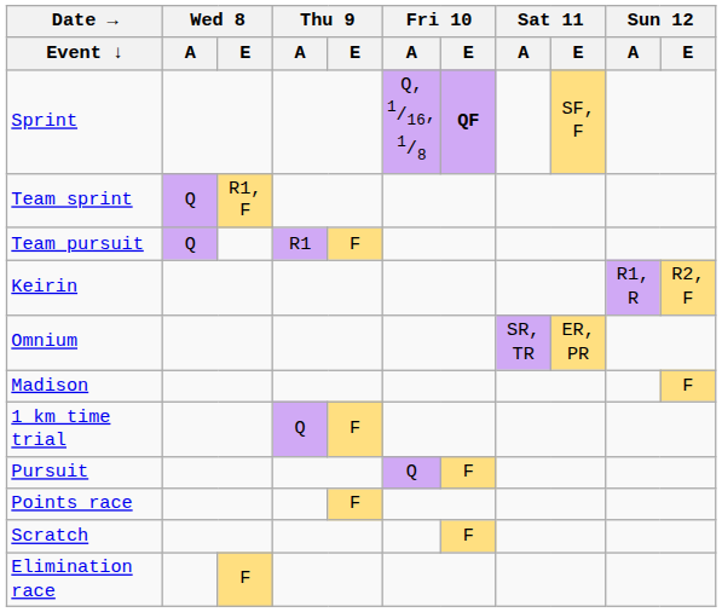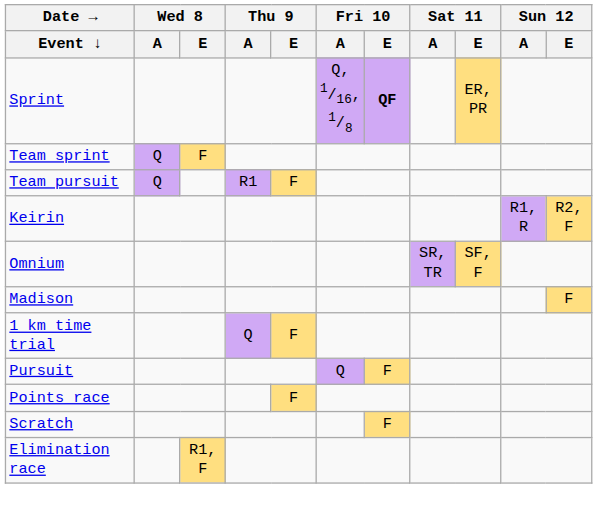Sprint | Sat 11 / E: SF, F -> ER, PR
Team sprint | Wed 8 / E: R1, F -> F
Omnium | Sat 11 / E: ER, PR -> SF, F
Elimination race | Wed 8 / E: F -> R1, F
